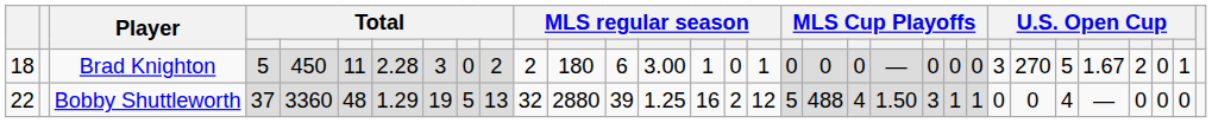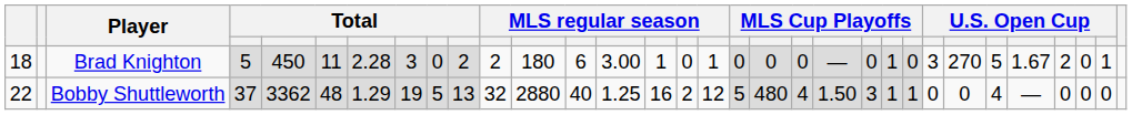Brad Knighton | column 23: 0 -> 1
Bobby Shuttleworth | column 5: 3360 -> 3362
Bobby Shuttleworth | column 13: 39 -> 40
Bobby Shuttleworth | column 19: 488 -> 480
